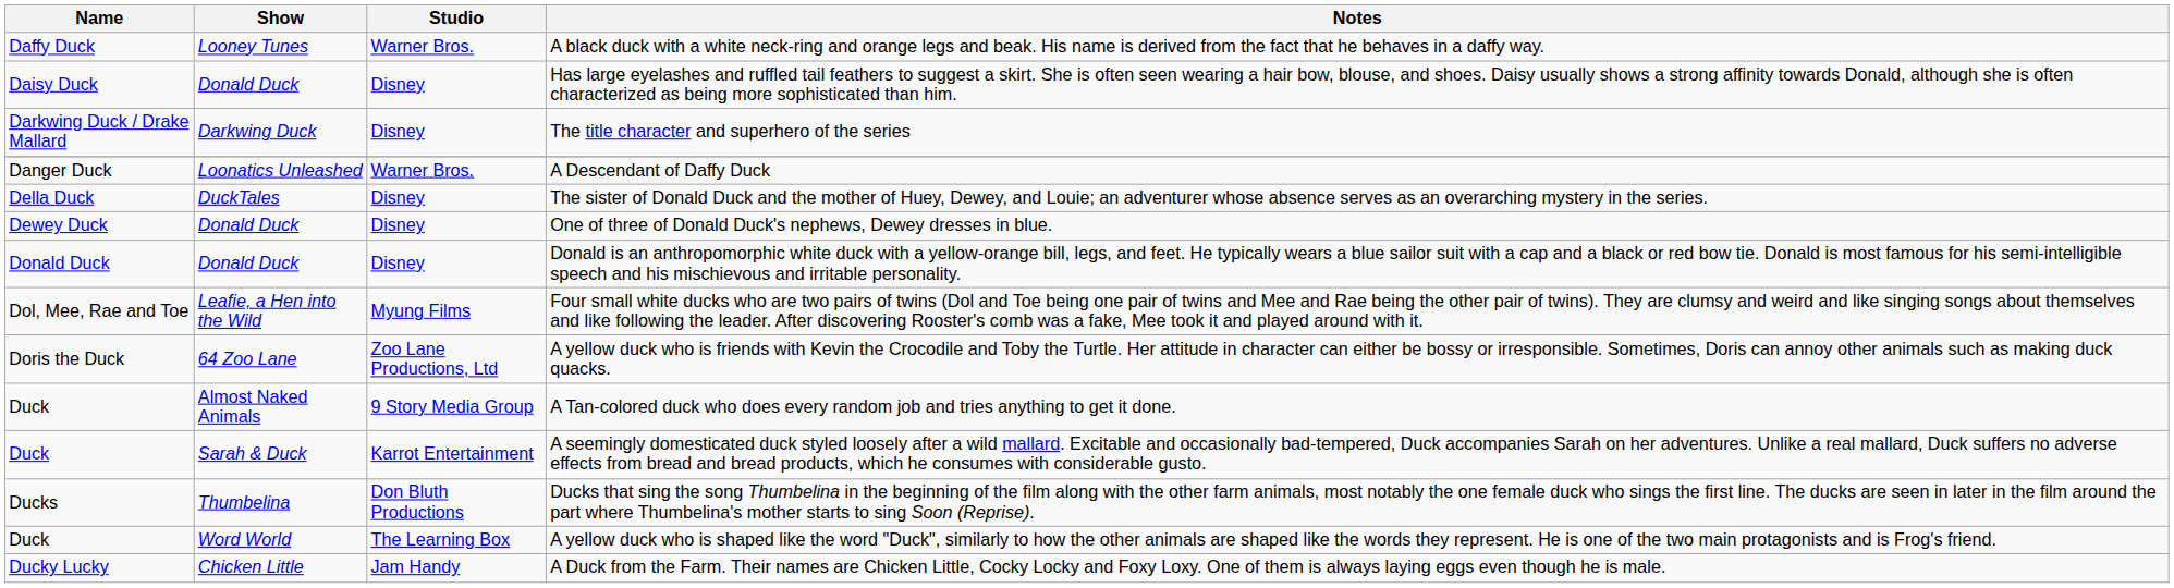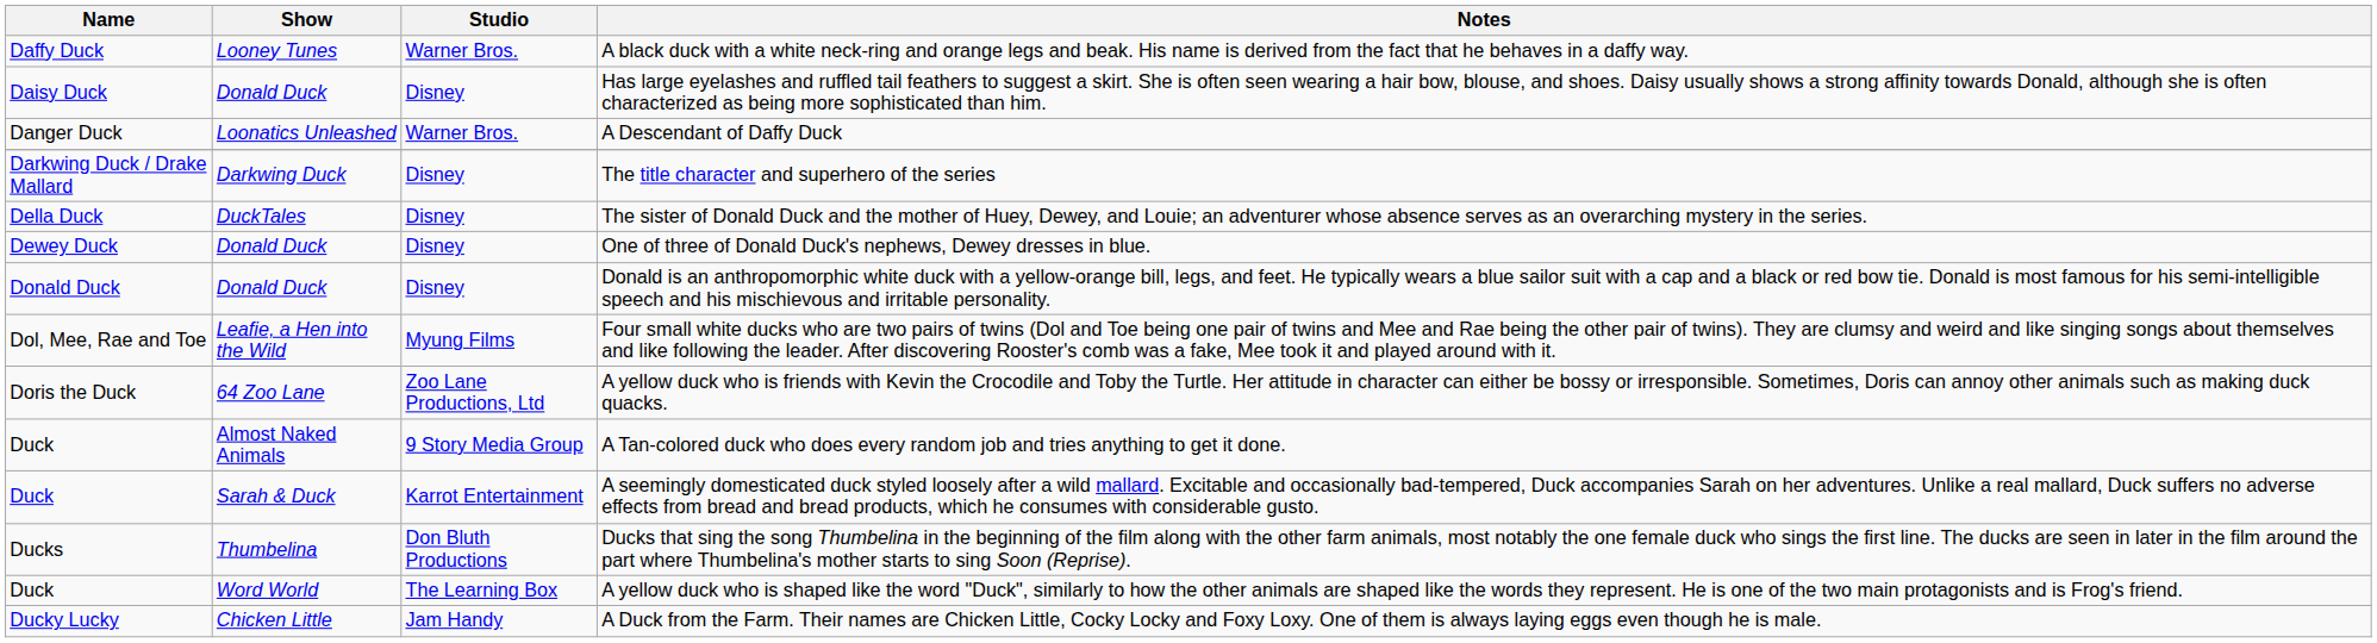rows swapped: A Descendant of Daffy Duck <-> The title character and superhero of the series
